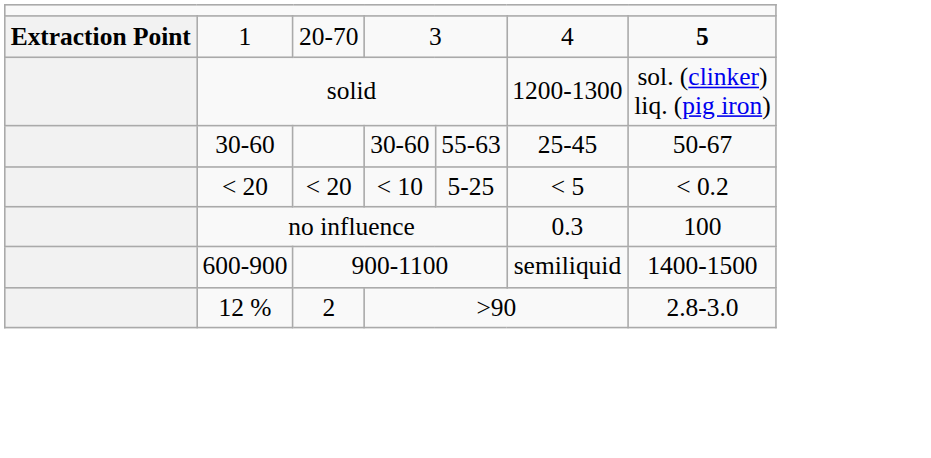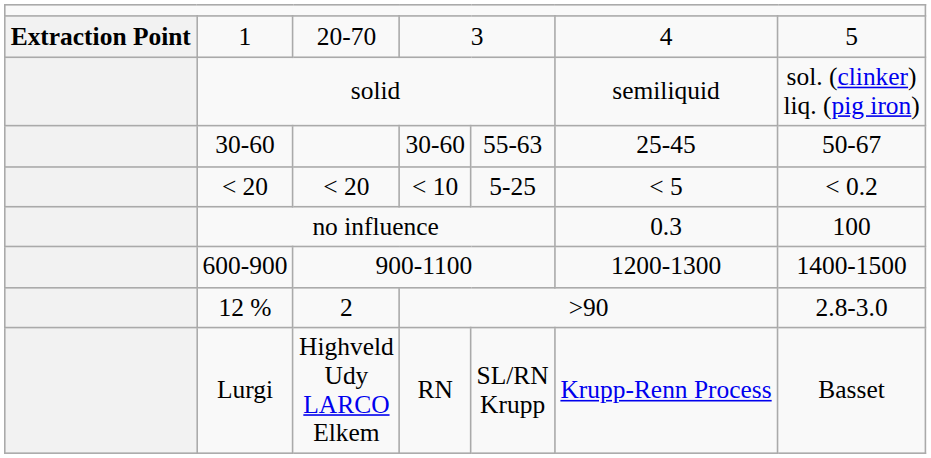1 | column 7: bold -> normal
solid | column 6: 1200-1300 -> semiliquid
600-900 | column 6: semiliquid -> 1200-1300
+ row: Lurgi | Highveld Udy LARCO Elkem | RN | SL/RN Krupp | Krupp-Renn Process | Basset
